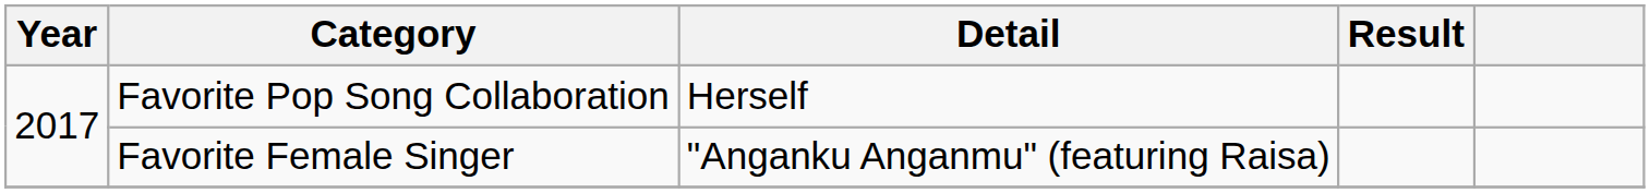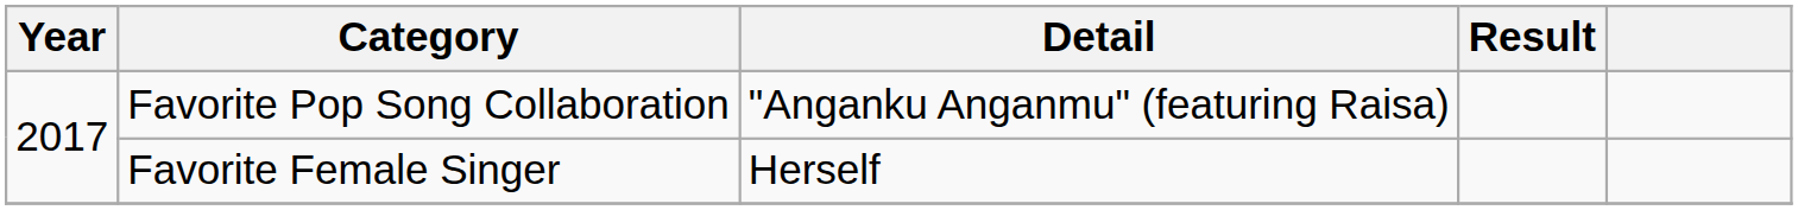Favorite Pop Song Collaboration | Detail: Herself -> "Anganku Anganmu" (featuring Raisa)
Favorite Female Singer | Detail: "Anganku Anganmu" (featuring Raisa) -> Herself
